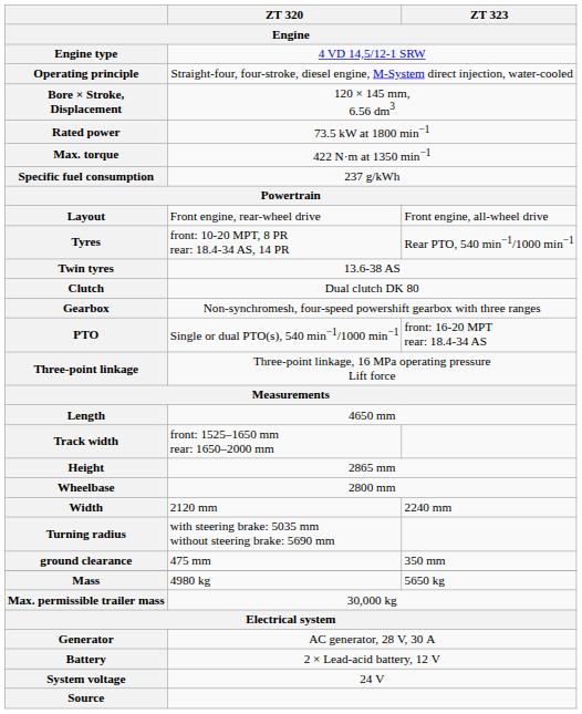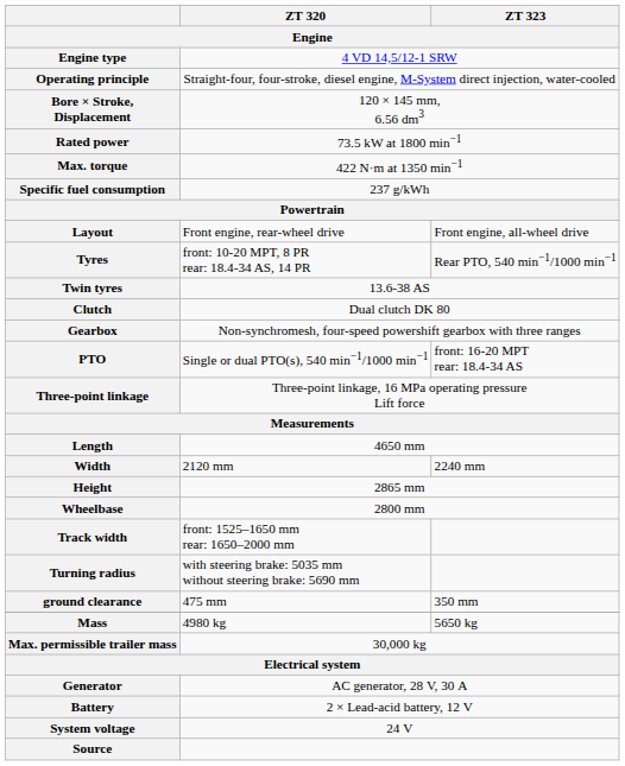rows swapped: Width <-> Track width
